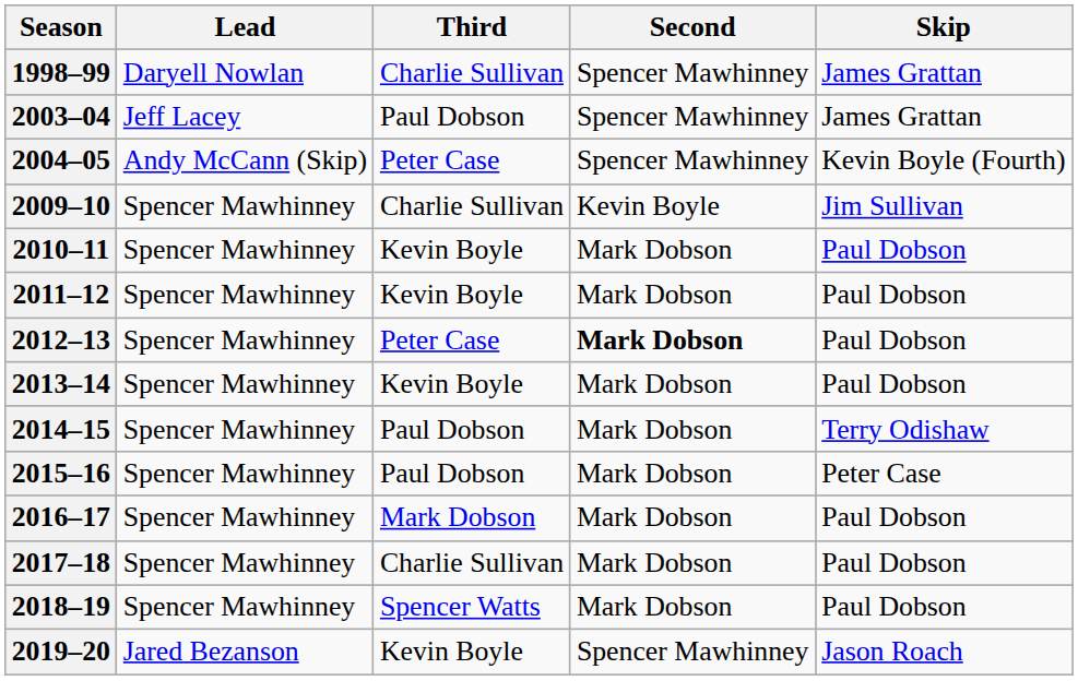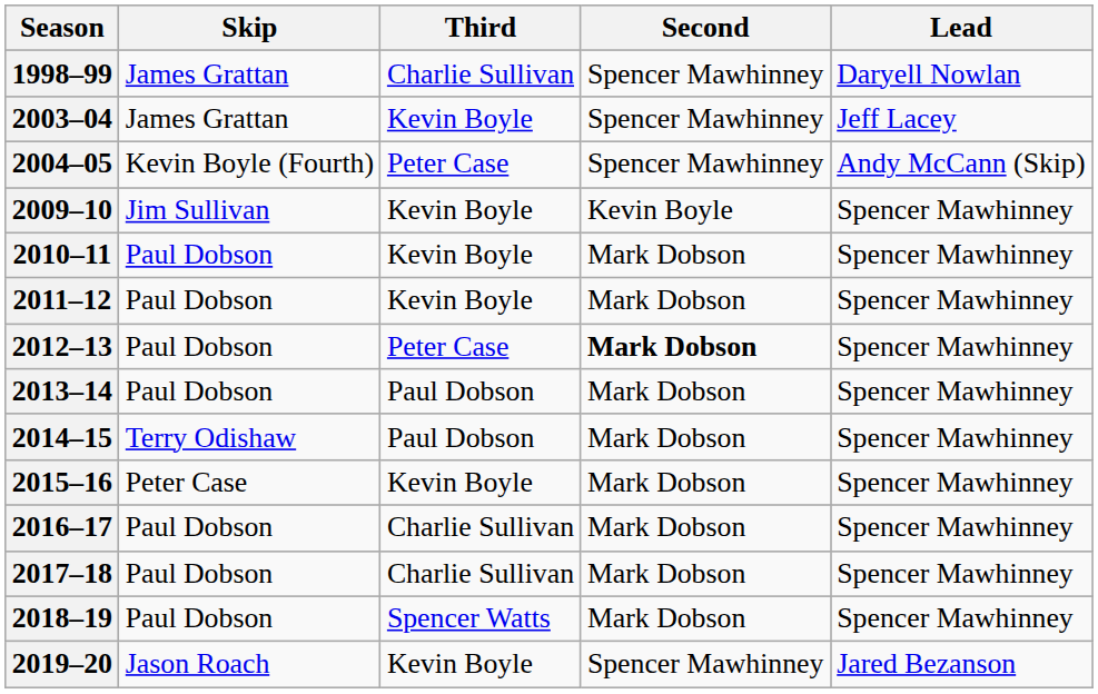columns swapped: Skip <-> Lead
2003–04 | Third: Paul Dobson -> Kevin Boyle
2009–10 | Third: Charlie Sullivan -> Kevin Boyle
2013–14 | Third: Kevin Boyle -> Paul Dobson
2015–16 | Third: Paul Dobson -> Kevin Boyle
2016–17 | Third: Mark Dobson -> Charlie Sullivan
